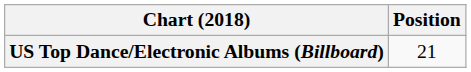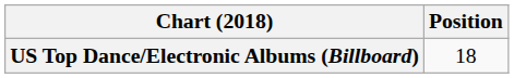US Top Dance/Electronic Albums (Billboard) | Position: 21 -> 18
